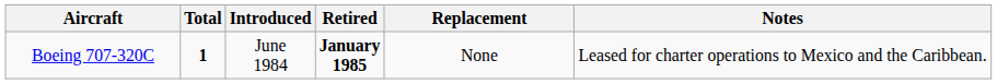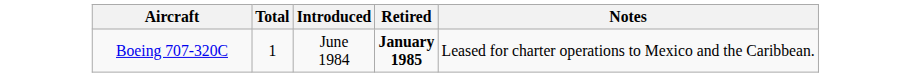- column: Replacement | None
Boeing 707-320C | Total: bold -> normal
